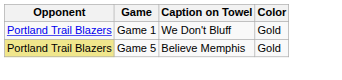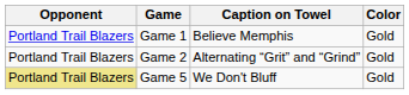Game 1 | Caption on Towel: We Don't Bluff -> Believe Memphis
+ row: Portland Trail Blazers | Game 2 | Alternating “Grit” and “Grind” | Gold
Game 5 | Caption on Towel: Believe Memphis -> We Don't Bluff
